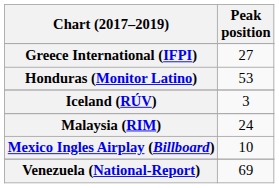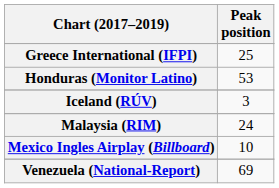Greece International (IFPI) | Peak position: 27 -> 25
